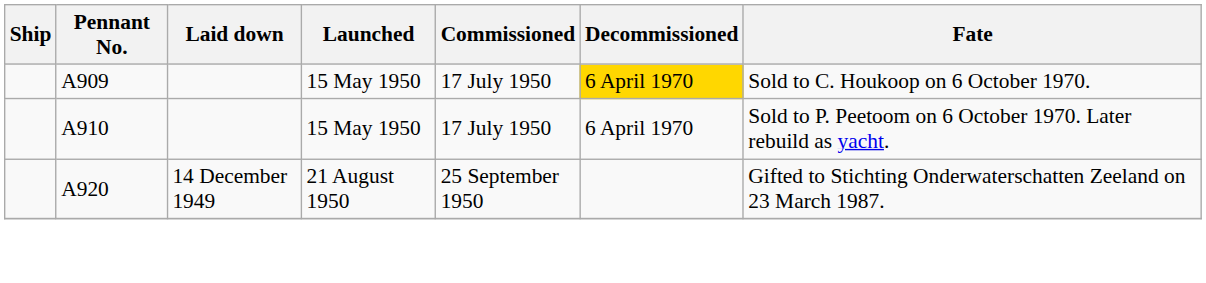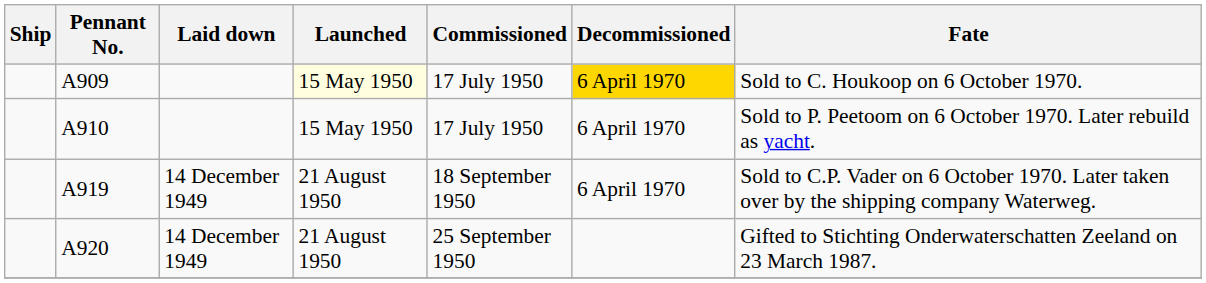A909 | Launched: no background -> lightyellow background
+ row: A919 | 14 December 1949 | 21 August 1950 | 18 September 1950 | 6 April 1970 | Sold to C.P. Vader on 6 October 1970. Later taken over by the shipping company Waterweg.
